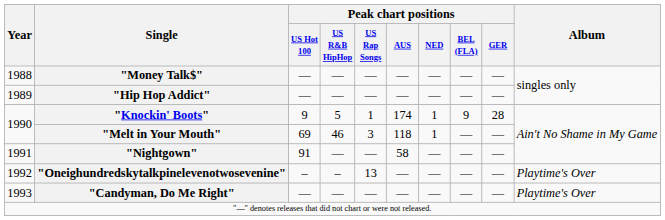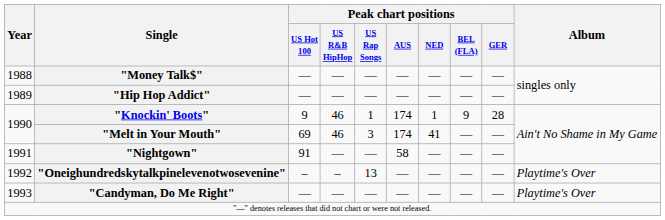"Knockin' Boots" | Peak chart positions / US R&B HipHop: 5 -> 46
"Melt in Your Mouth" | Peak chart positions / AUS: 118 -> 174
"Melt in Your Mouth" | Peak chart positions / NED: 1 -> 41
